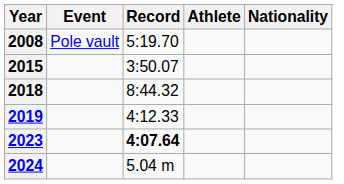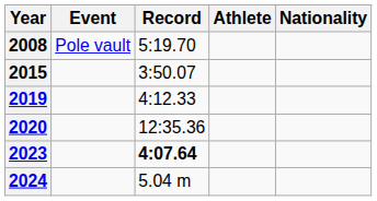- row: 2018 | 8:44.32
+ row: 2020 | 12:35.36
